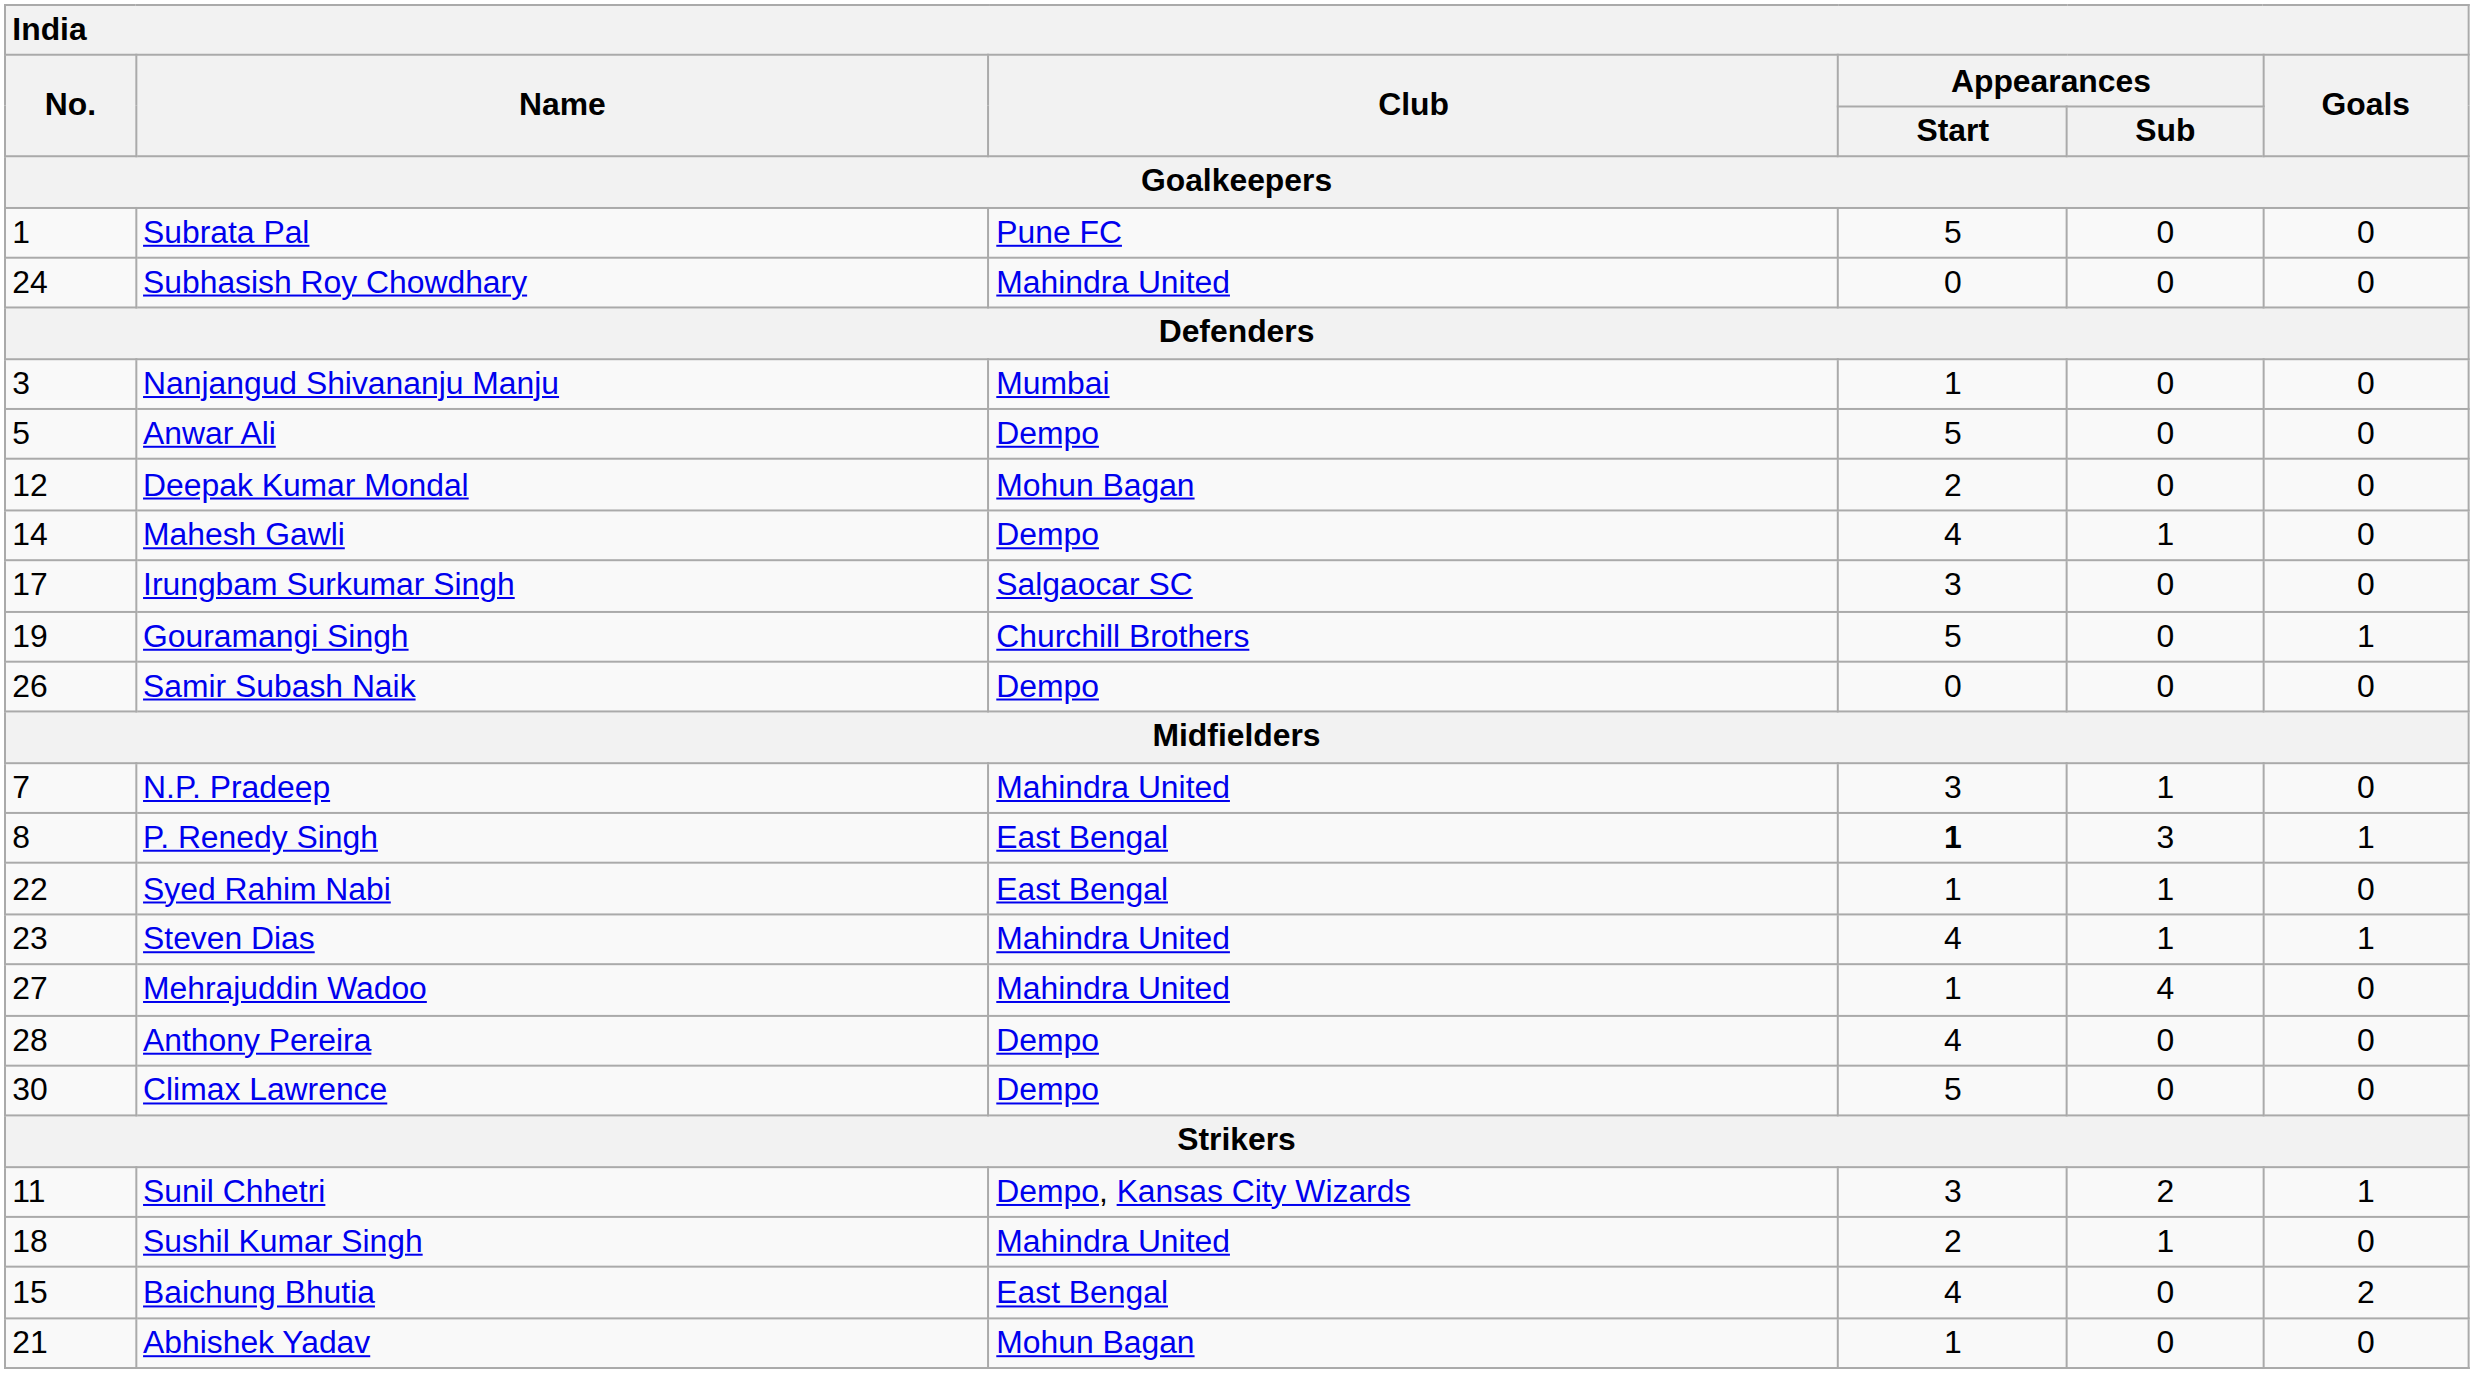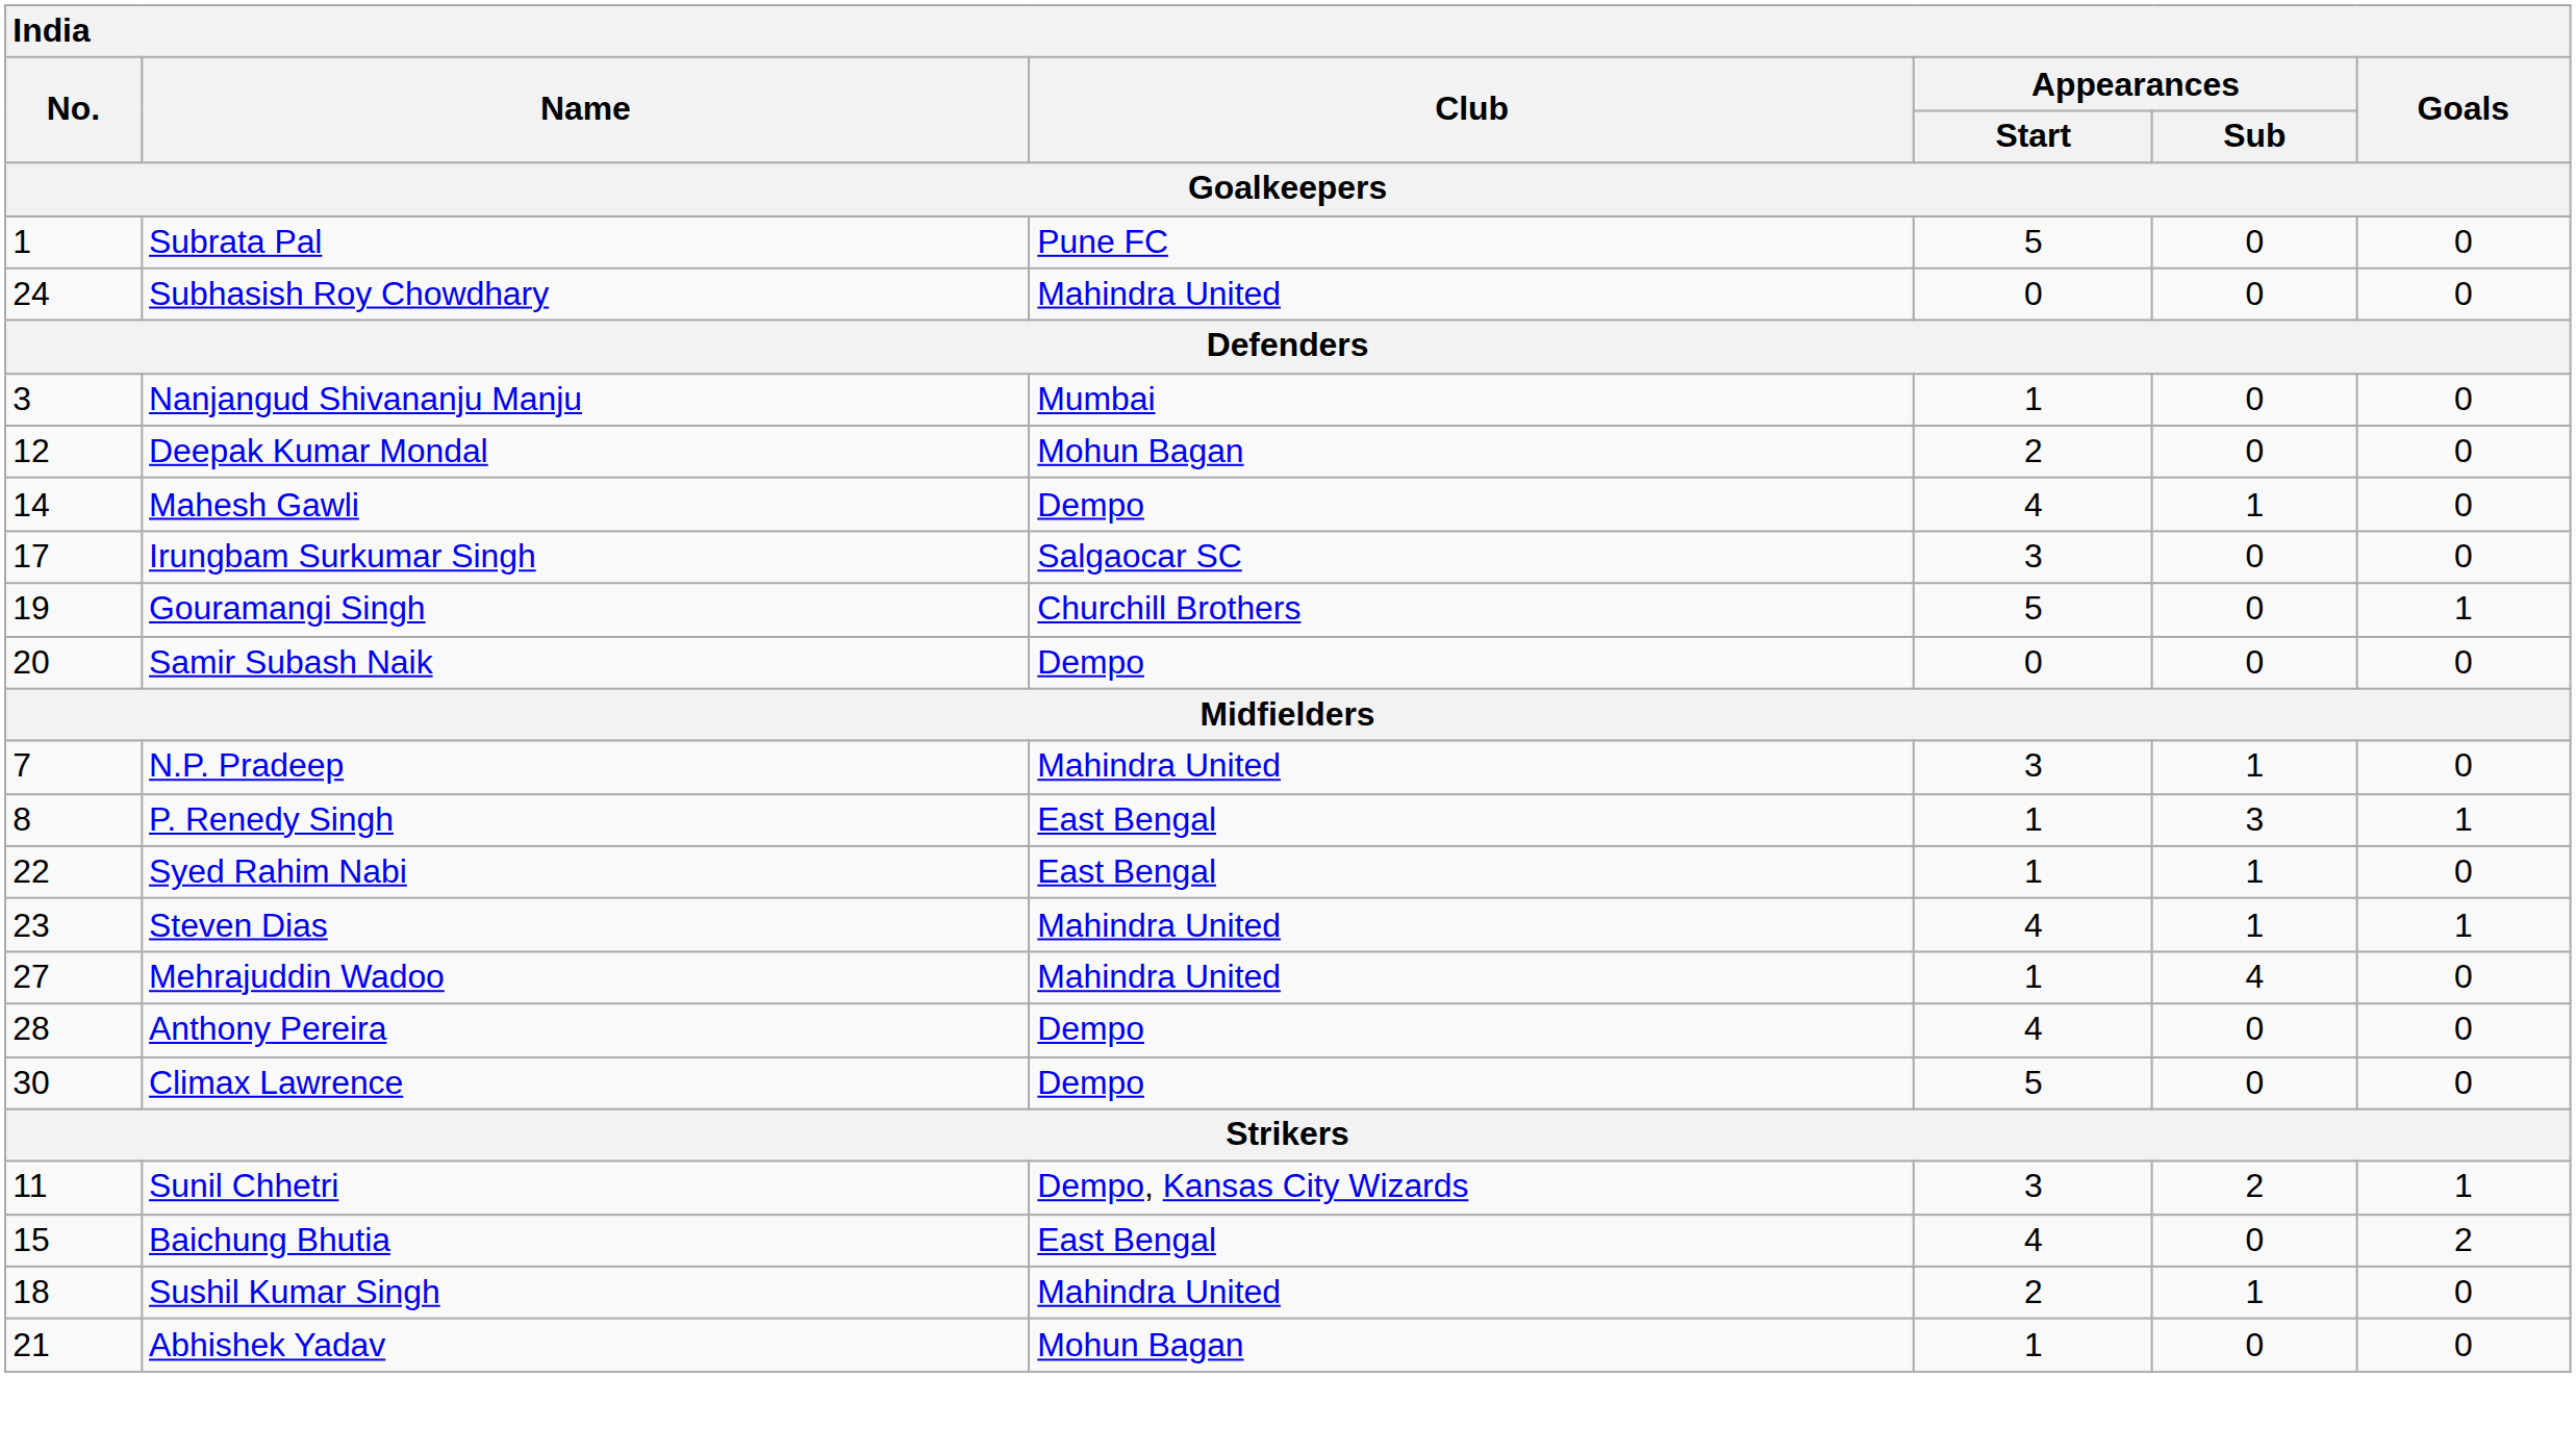- row: 5 | Anwar Ali | Dempo | 5 | 0 | 0
Samir Subash Naik | No.: 26 -> 20
P. Renedy Singh | Appearances / Start: bold -> normal
rows swapped: Baichung Bhutia <-> Sushil Kumar Singh
